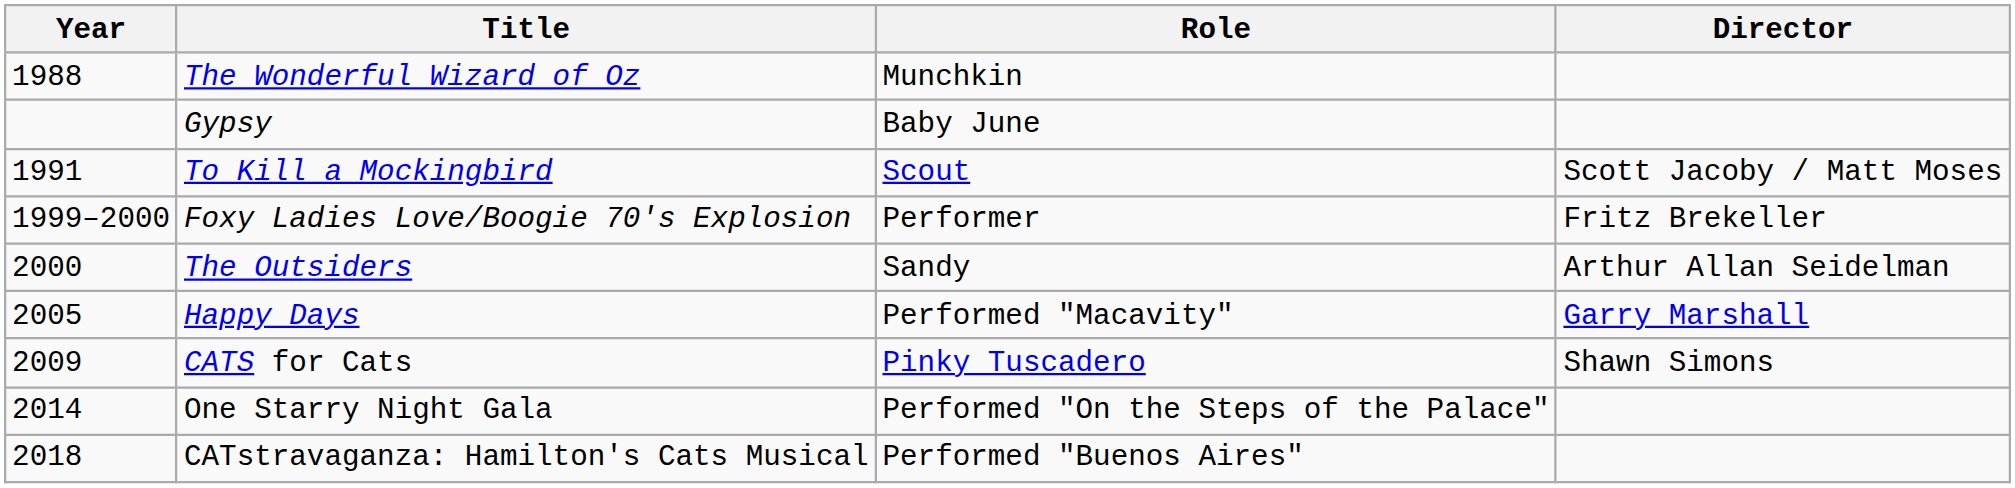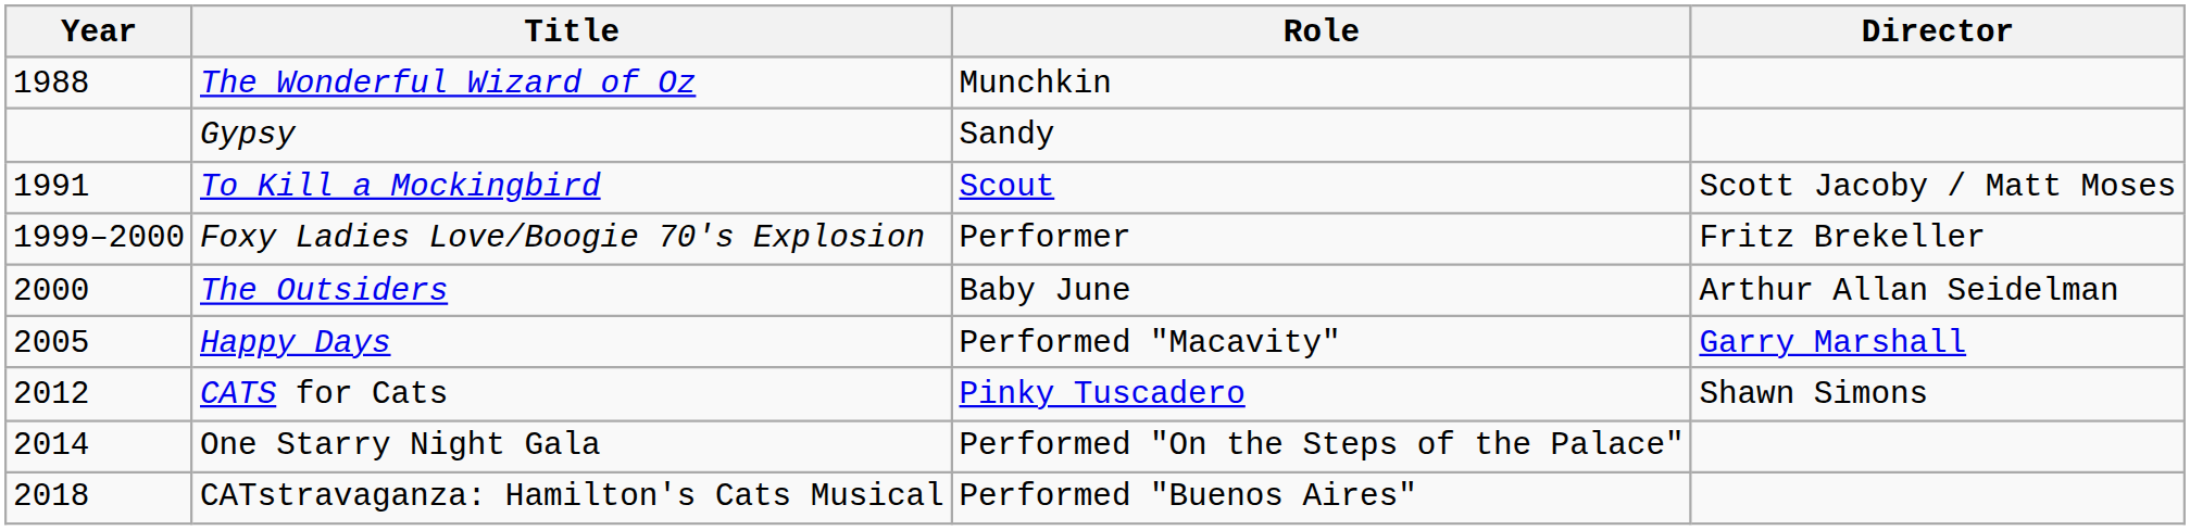Gypsy | Role: Baby June -> Sandy
The Outsiders | Role: Sandy -> Baby June
CATS for Cats | Year: 2009 -> 2012
